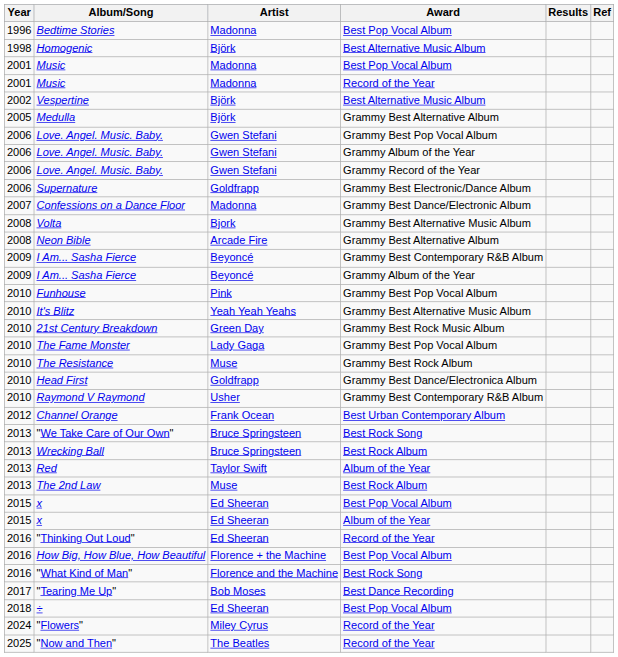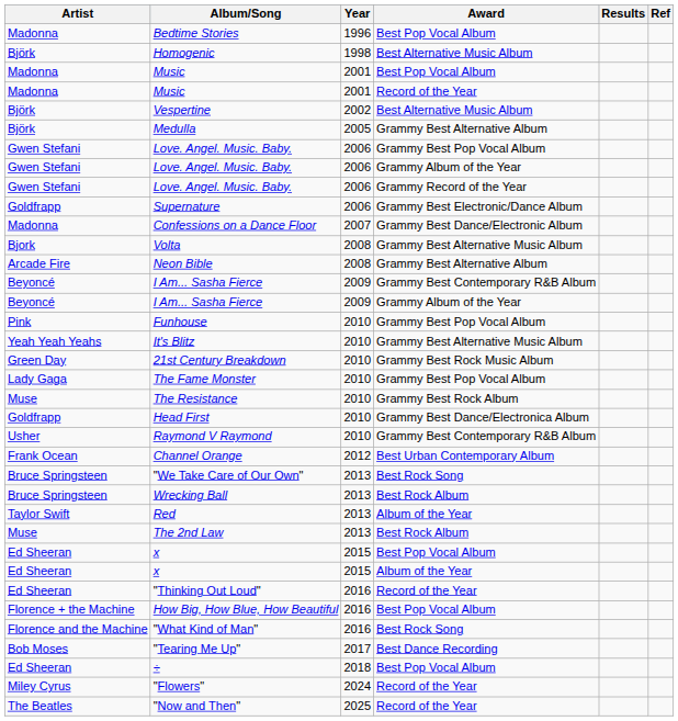columns swapped: Year <-> Artist
